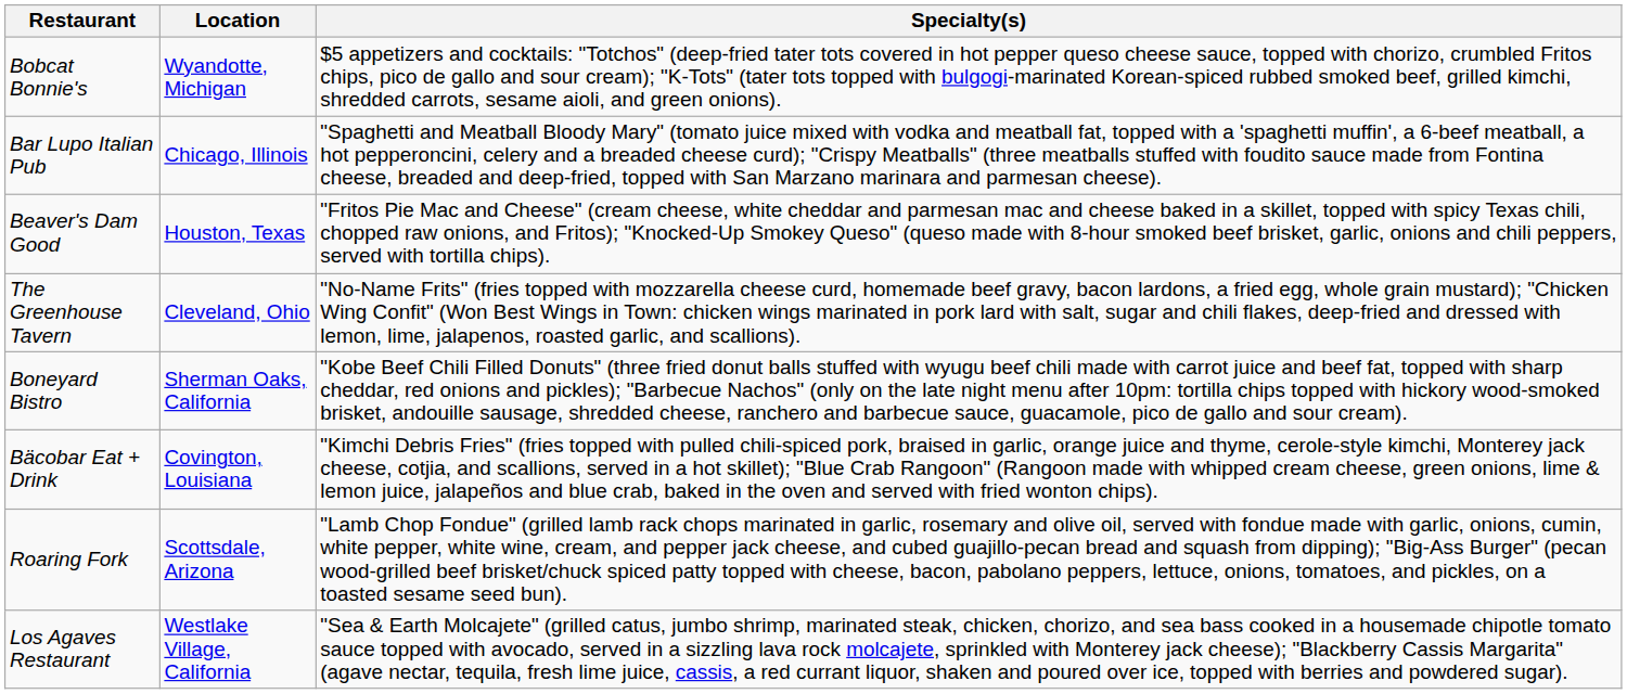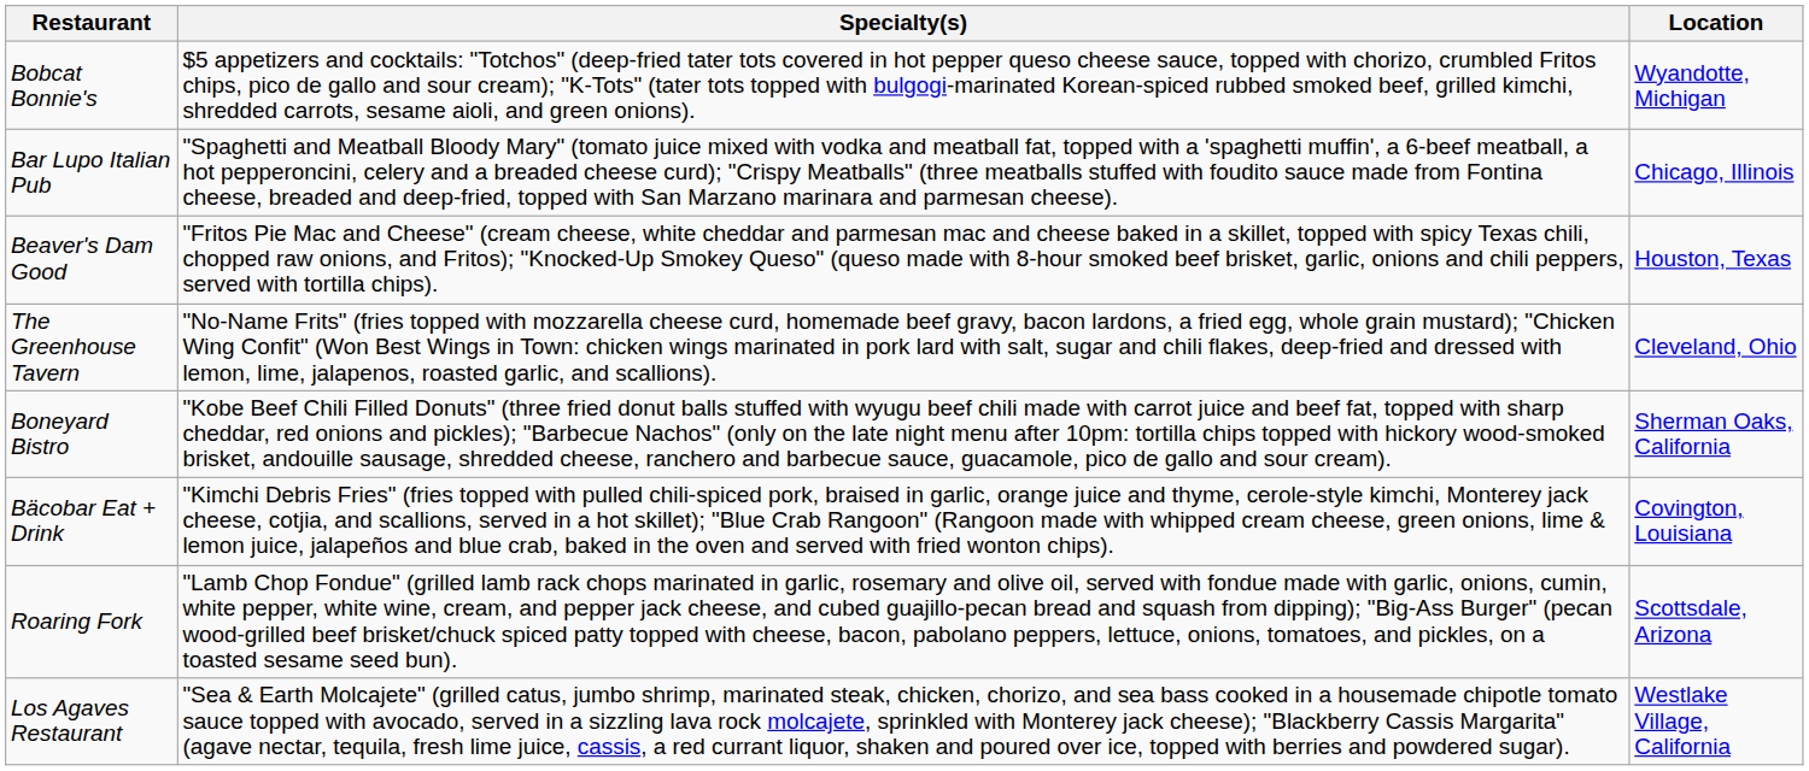columns swapped: Location <-> Specialty(s)
